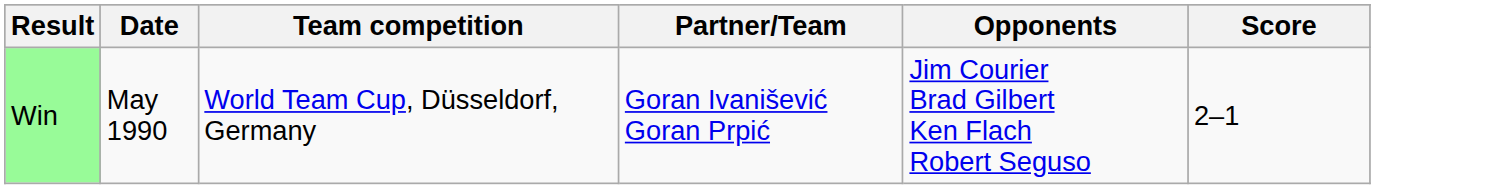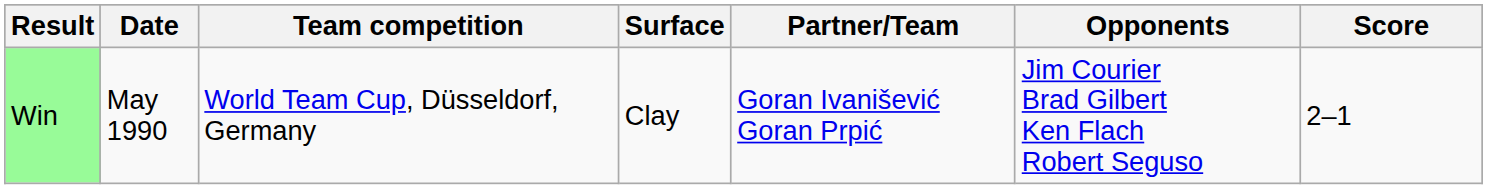+ column: Surface | Clay
